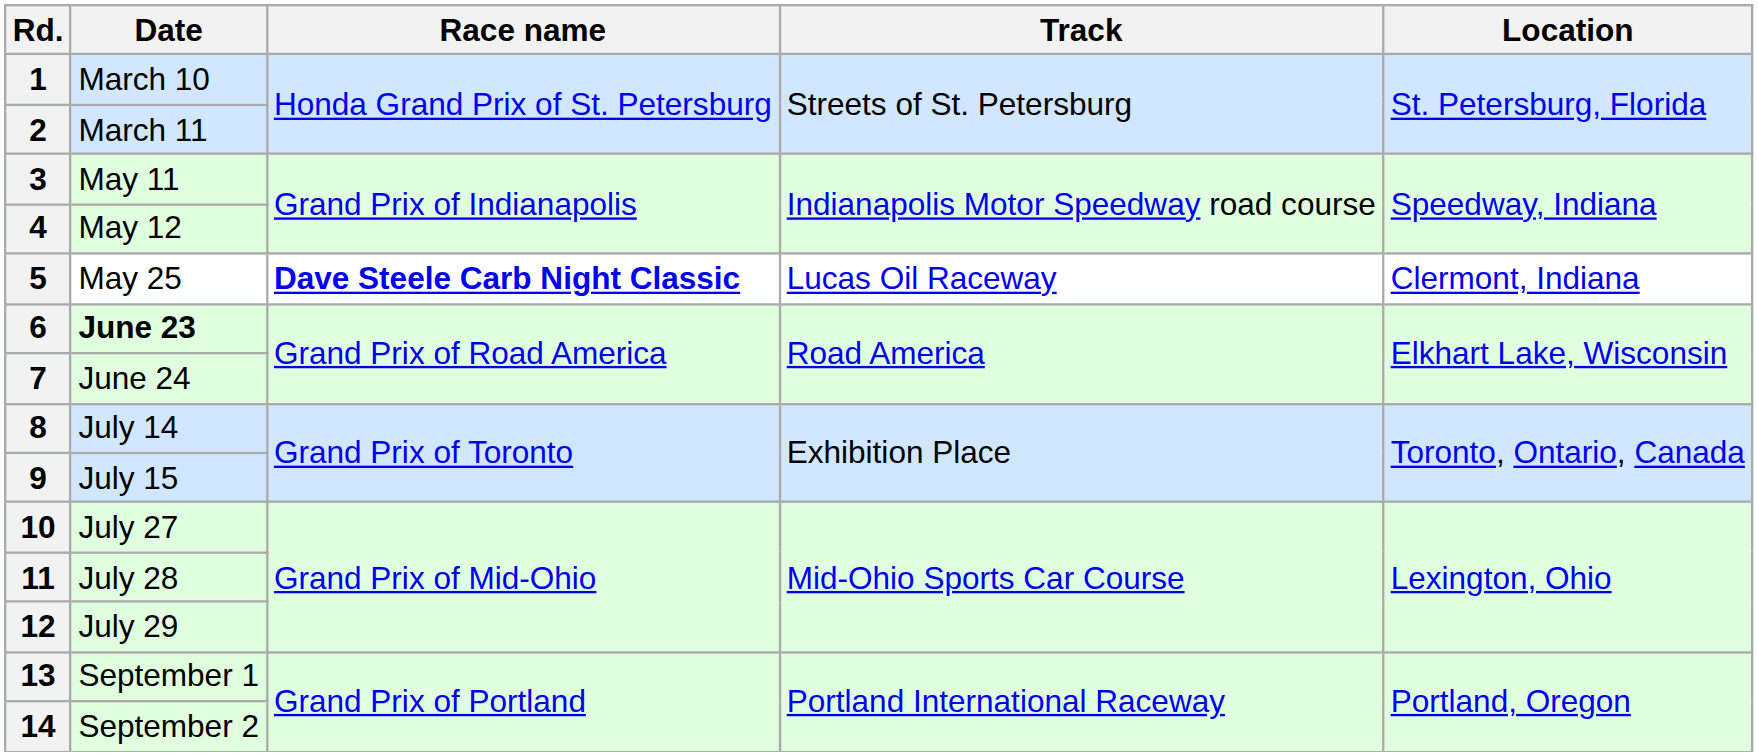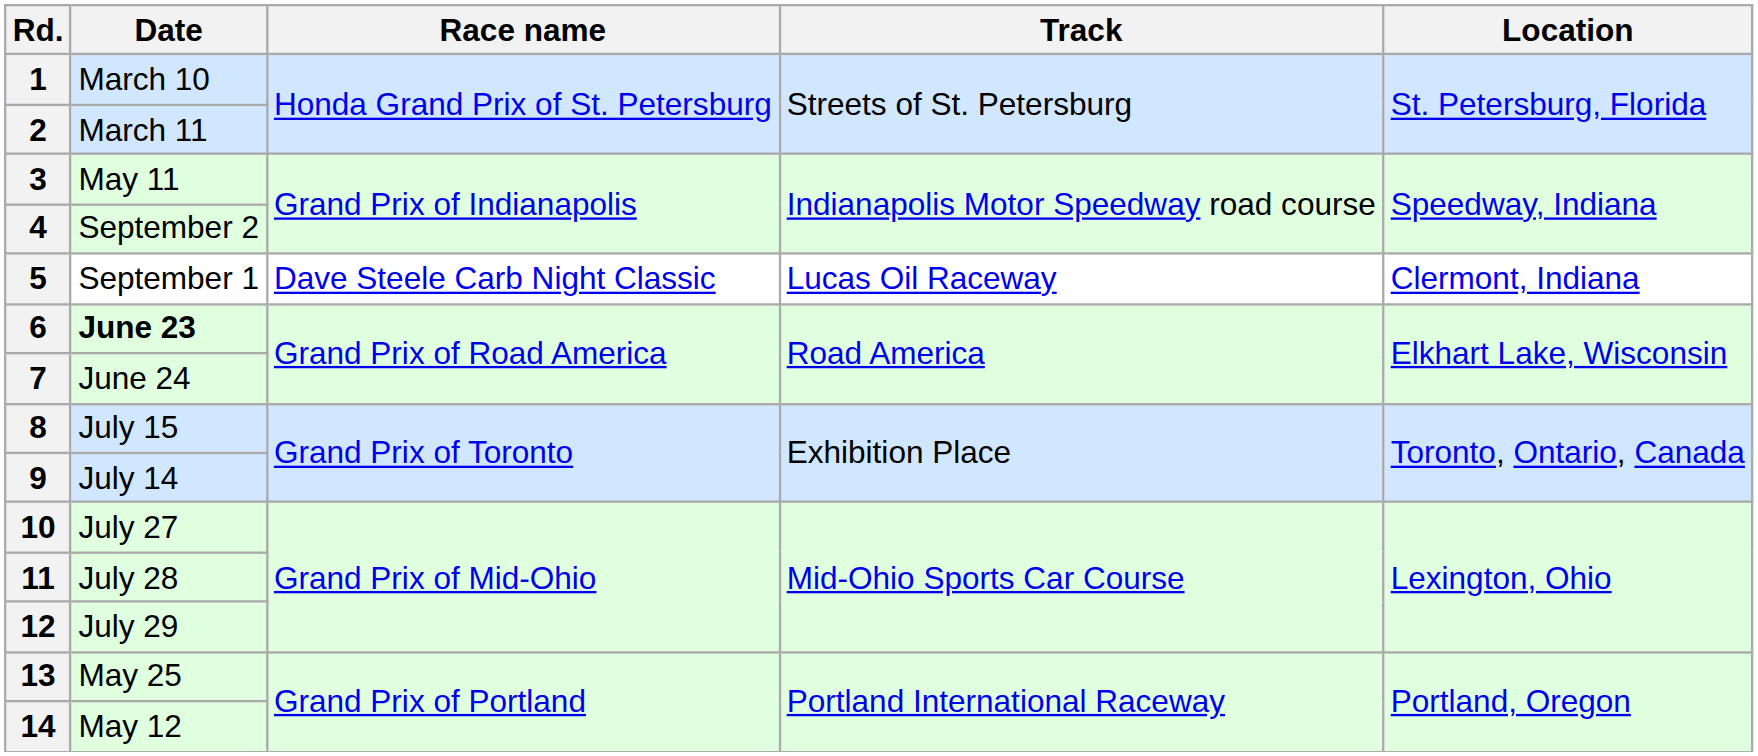4 | Date: May 12 -> September 2
5 | Date: May 25 -> September 1
5 | Race name: bold -> normal
8 | Date: July 14 -> July 15
9 | Date: July 15 -> July 14
13 | Date: September 1 -> May 25
14 | Date: September 2 -> May 12
